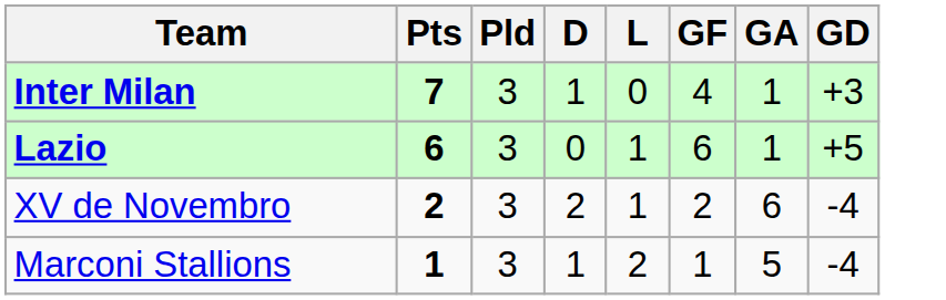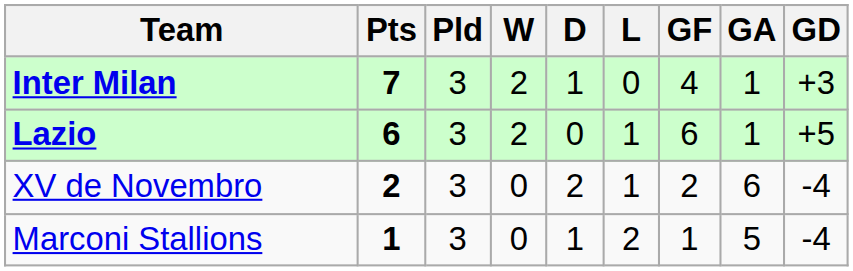+ column: W | 2 | 2 | 0 | 0
